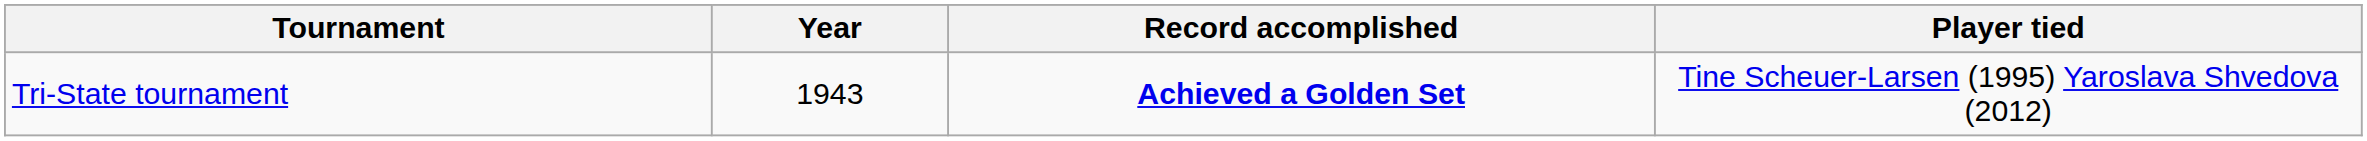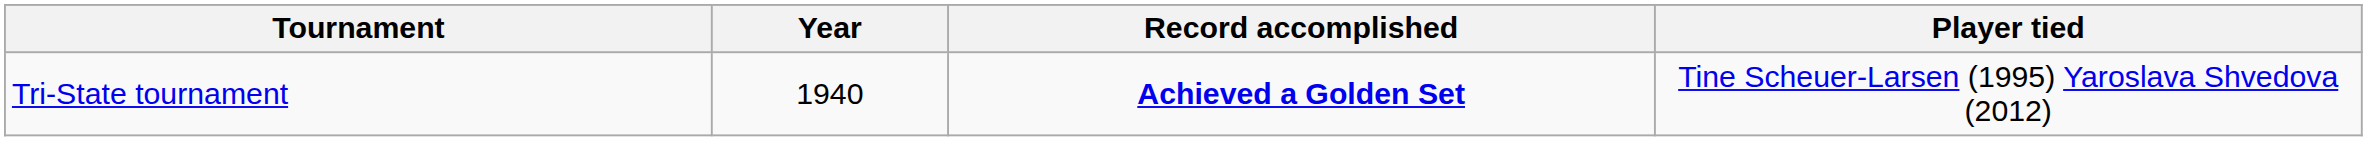Tri-State tournament | Year: 1943 -> 1940
